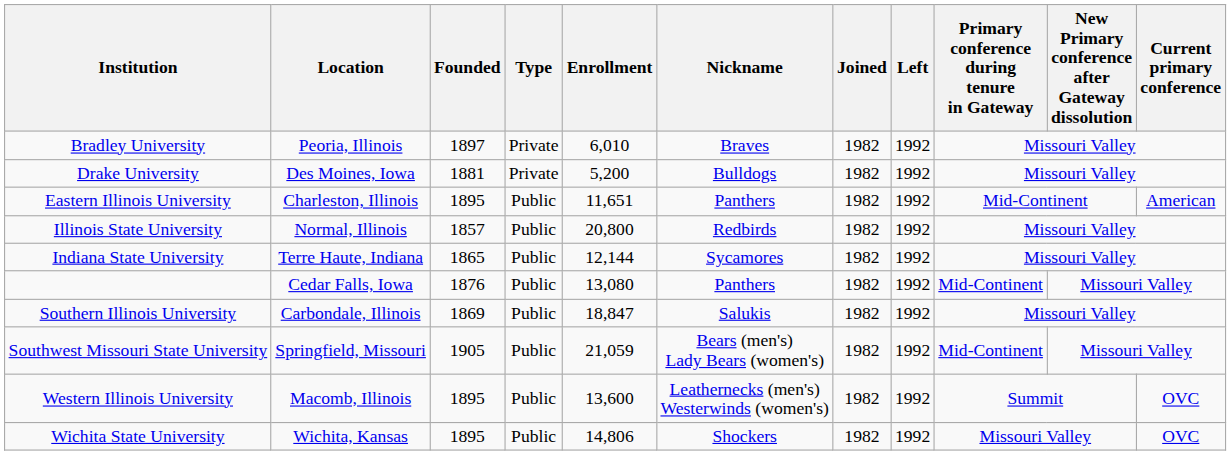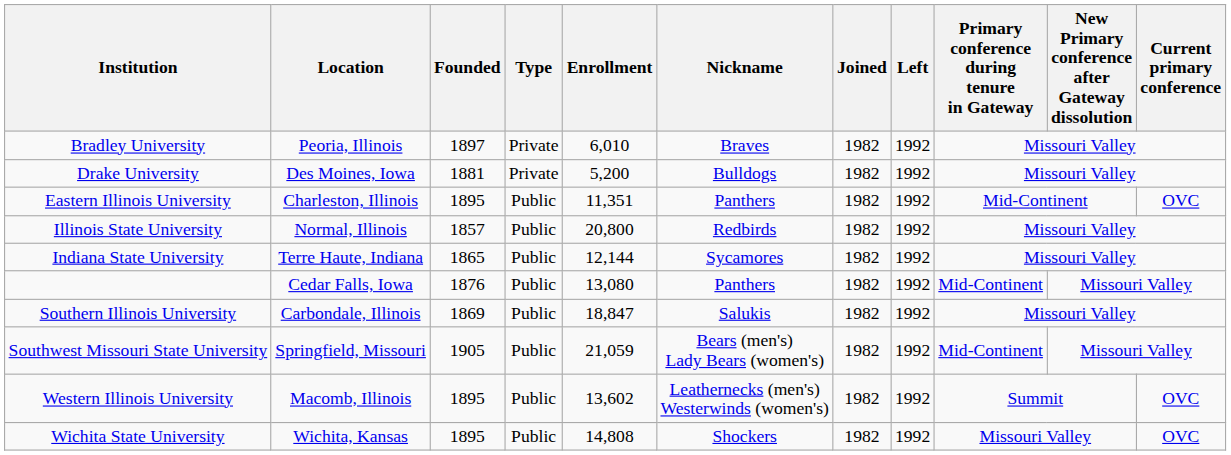Eastern Illinois University | Enrollment: 11,651 -> 11,351
Eastern Illinois University | Current primary conference: American -> OVC
Western Illinois University | Enrollment: 13,600 -> 13,602
Wichita State University | Enrollment: 14,806 -> 14,808
